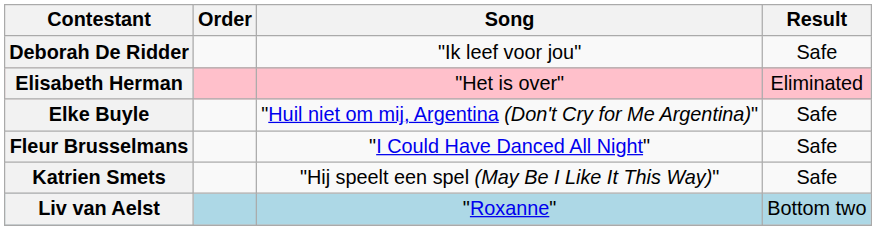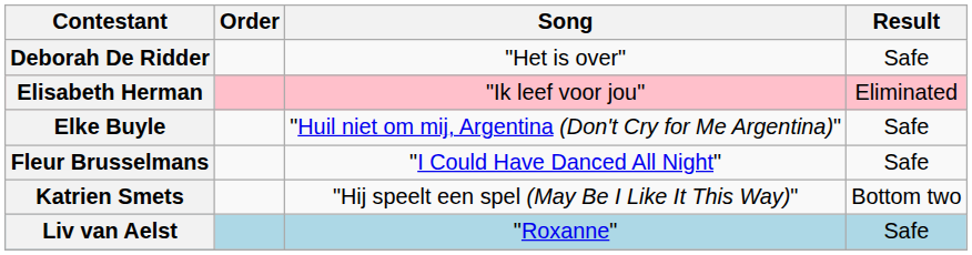Deborah De Ridder | Song: "Ik leef voor jou" -> "Het is over"
Elisabeth Herman | Song: "Het is over" -> "Ik leef voor jou"
Katrien Smets | Result: Safe -> Bottom two
Liv van Aelst | Result: Bottom two -> Safe
